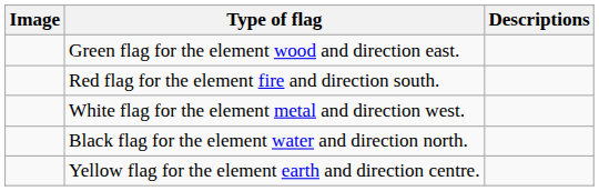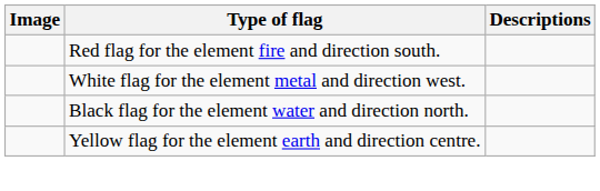- row: Green flag for the element wood and direction east.
